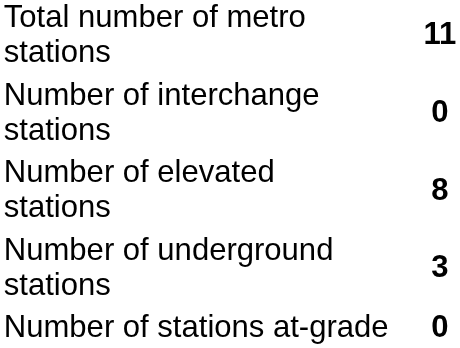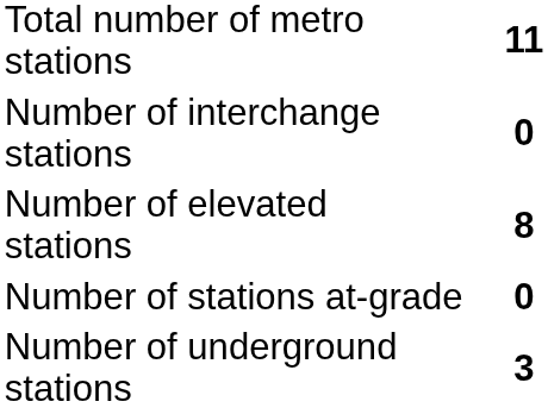rows swapped: Number of underground stations <-> Number of stations at-grade
